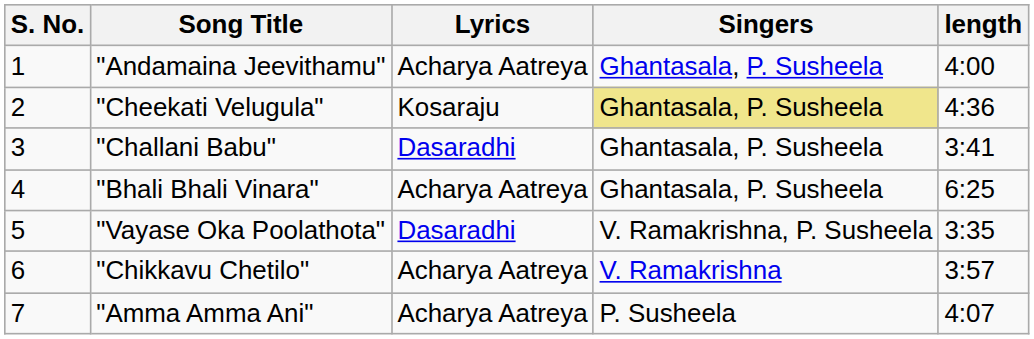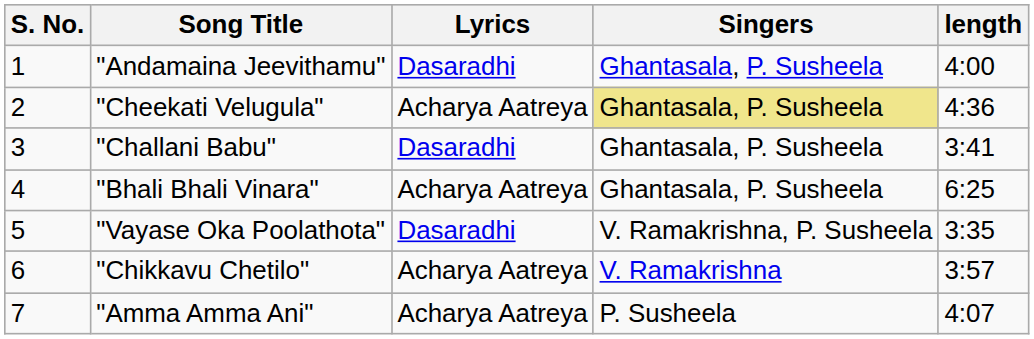"Andamaina Jeevithamu" | Lyrics: Acharya Aatreya -> Dasaradhi
"Cheekati Velugula" | Lyrics: Kosaraju -> Acharya Aatreya
